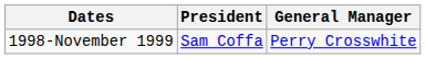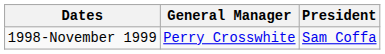columns swapped: President <-> General Manager
